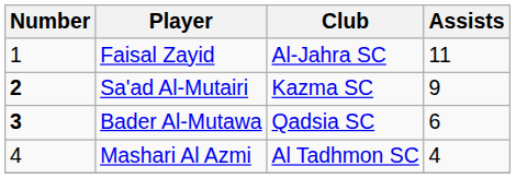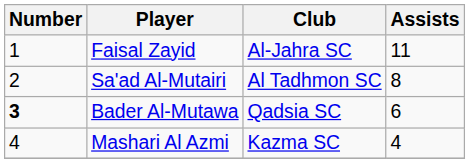Sa'ad Al-Mutairi | Number: bold -> normal
Sa'ad Al-Mutairi | Club: Kazma SC -> Al Tadhmon SC
Sa'ad Al-Mutairi | Assists: 9 -> 8
Mashari Al Azmi | Club: Al Tadhmon SC -> Kazma SC
